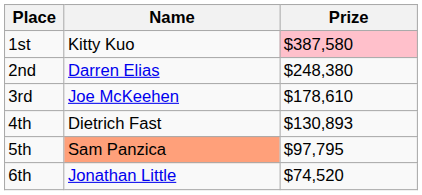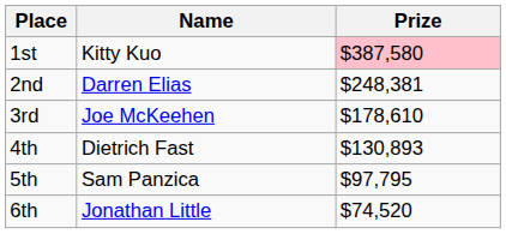2nd | Prize: $248,380 -> $248,381
5th | Name: lightsalmon background -> no background
